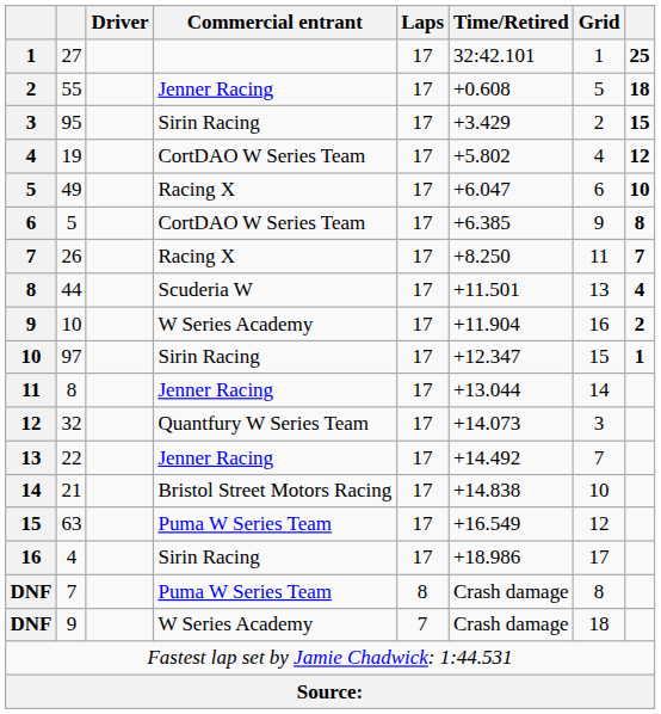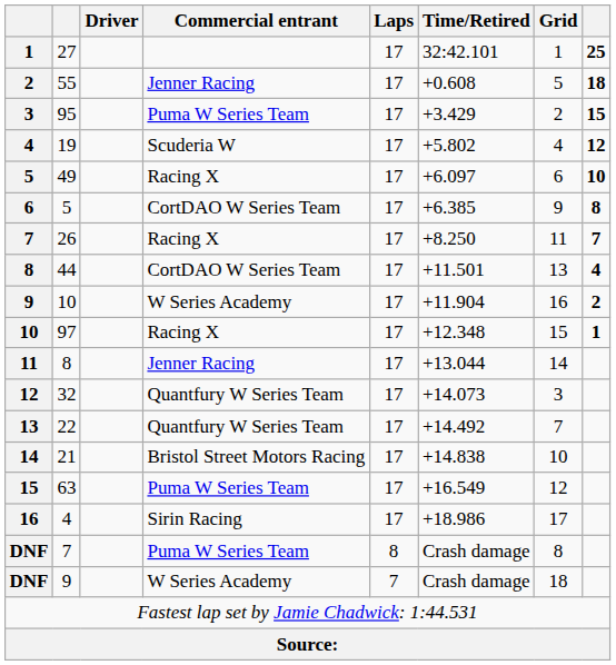95 | Commercial entrant: Sirin Racing -> Puma W Series Team
19 | Commercial entrant: CortDAO W Series Team -> Scuderia W
49 | Time/Retired: +6.047 -> +6.097
44 | Commercial entrant: Scuderia W -> CortDAO W Series Team
97 | Commercial entrant: Sirin Racing -> Racing X
97 | Time/Retired: +12.347 -> +12.348
22 | Commercial entrant: Jenner Racing -> Quantfury W Series Team
